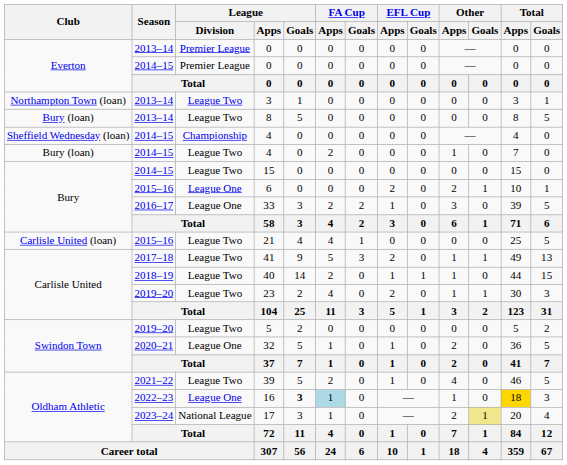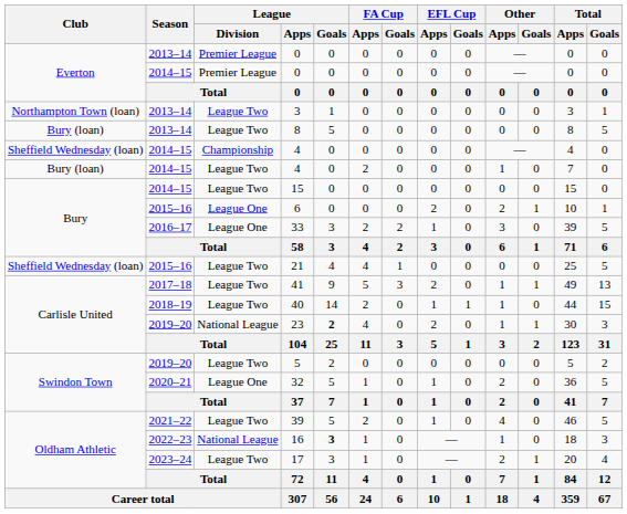21 | Club: Carlisle United (loan) -> Sheffield Wednesday (loan)
23 | League / Division: League Two -> National League
23 | League / Goals: normal -> bold
16 | League / Division: League One -> National League
16 | FA Cup / Apps: lightblue background -> no background
16 | Total / Apps: gold background -> no background
17 | League / Division: National League -> League Two
17 | Other / Goals: khaki background -> no background
